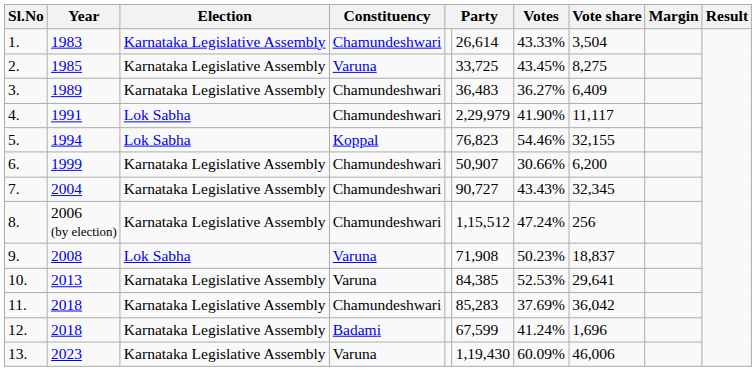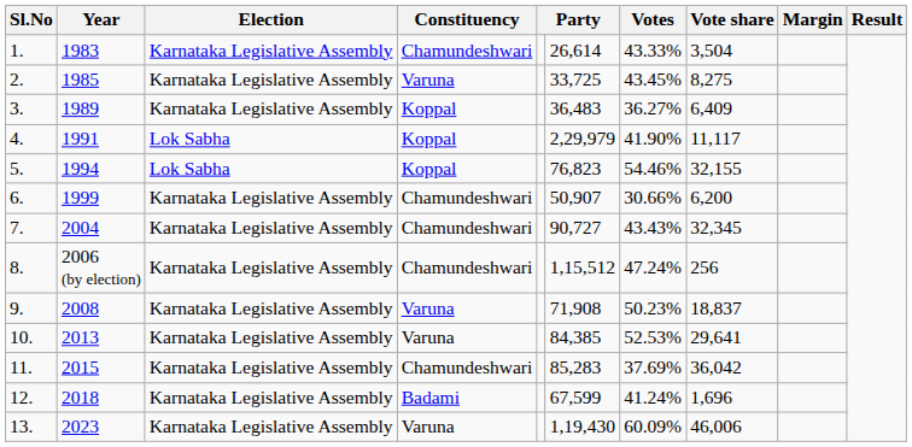3. | Constituency: Chamundeshwari -> Koppal
4. | Constituency: Chamundeshwari -> Koppal
9. | Election: Lok Sabha -> Karnataka Legislative Assembly
11. | Year: 2018 -> 2015
